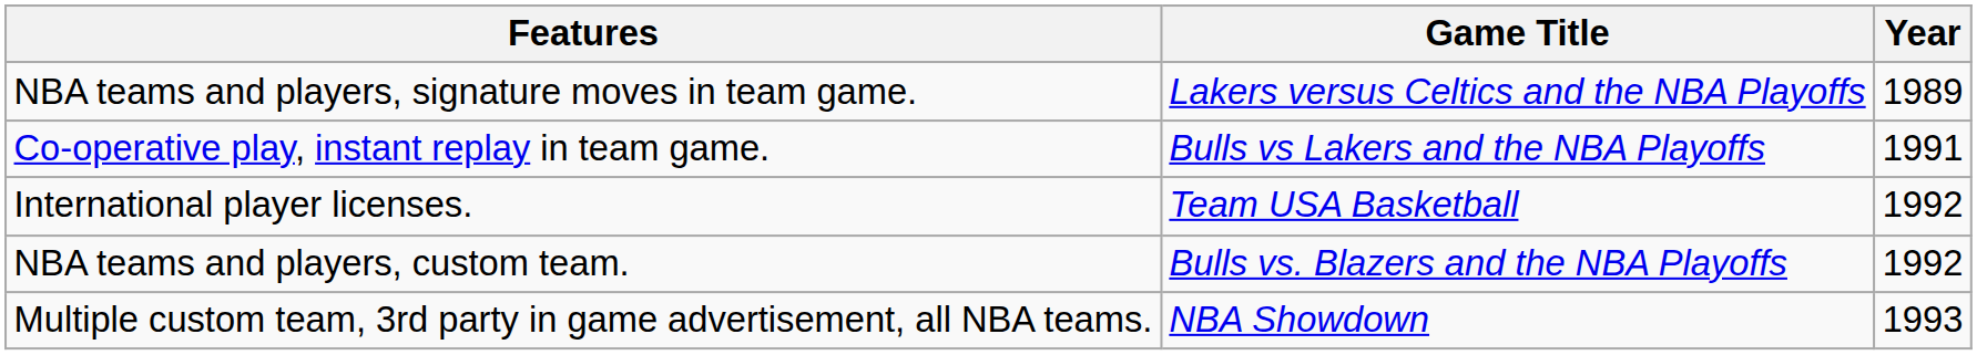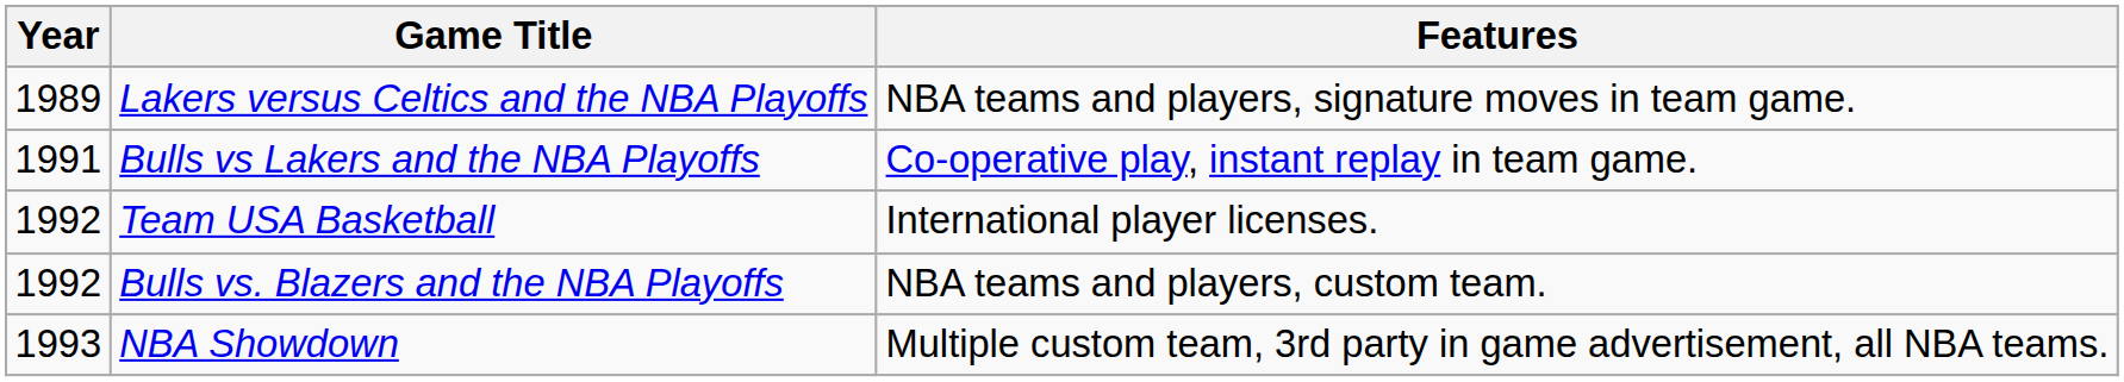columns swapped: Year <-> Features
